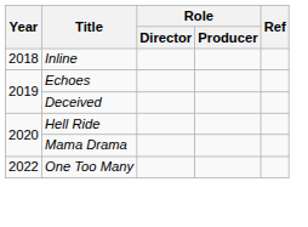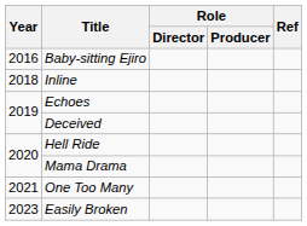+ row: 2016 | Baby-sitting Ejiro
One Too Many | Year: 2022 -> 2021
+ row: 2023 | Easily Broken
